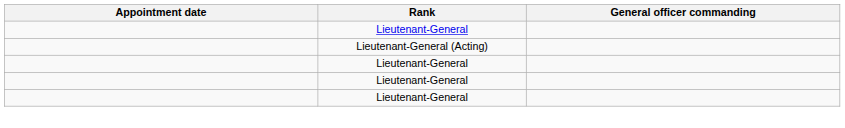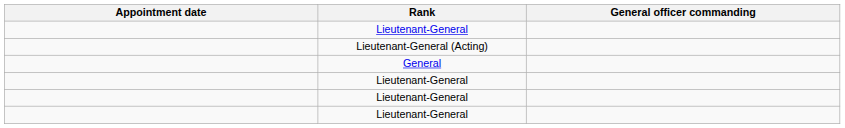+ row: General
